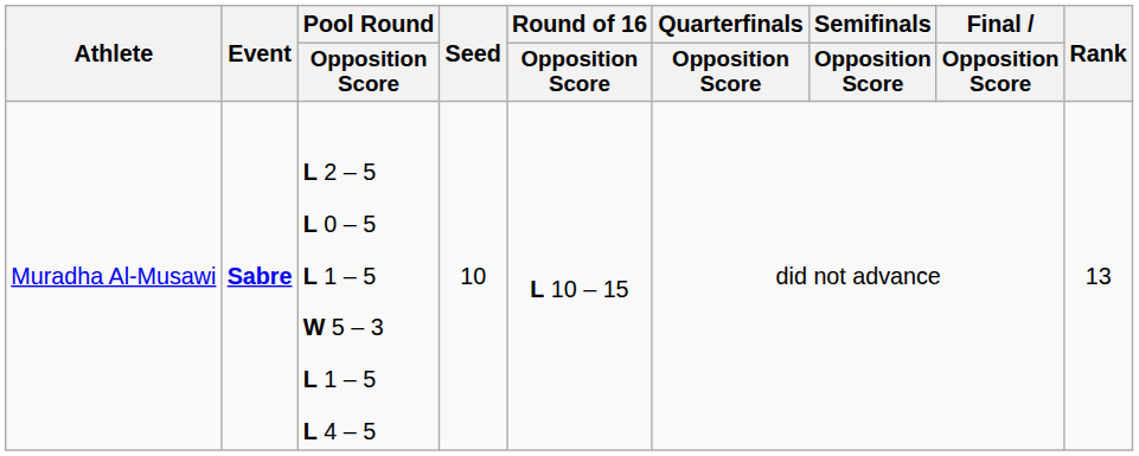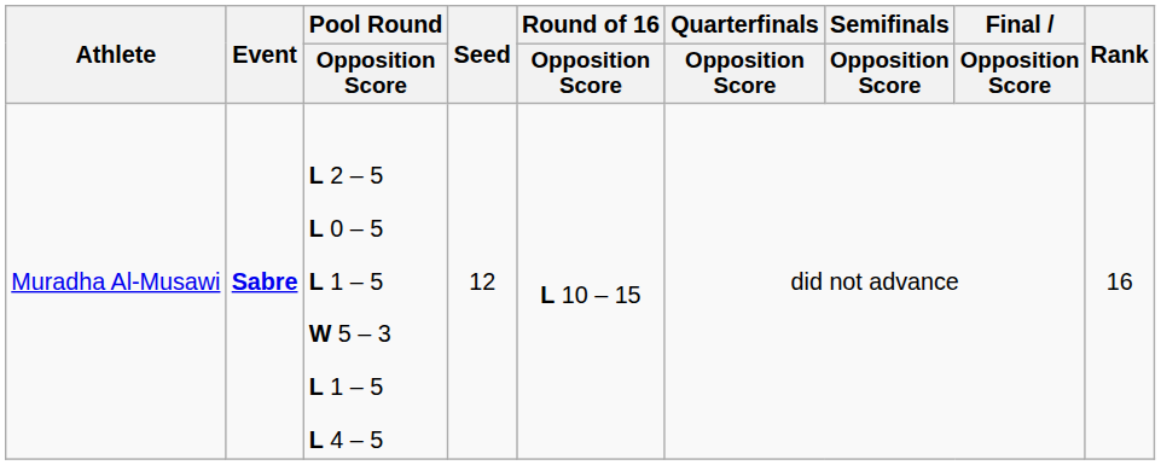Muradha Al-Musawi | Seed: 10 -> 12
Muradha Al-Musawi | Rank: 13 -> 16
